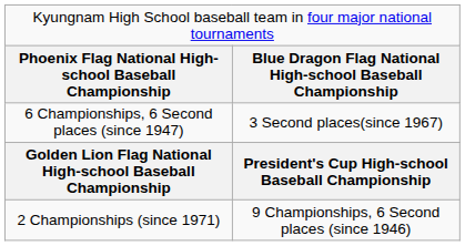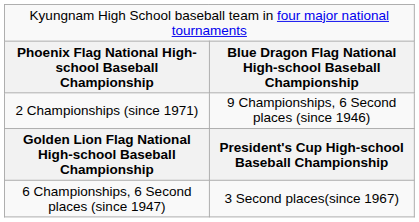rows swapped: 2 Championships (since 1971) <-> 6 Championships, 6 Second places (since 1947)
